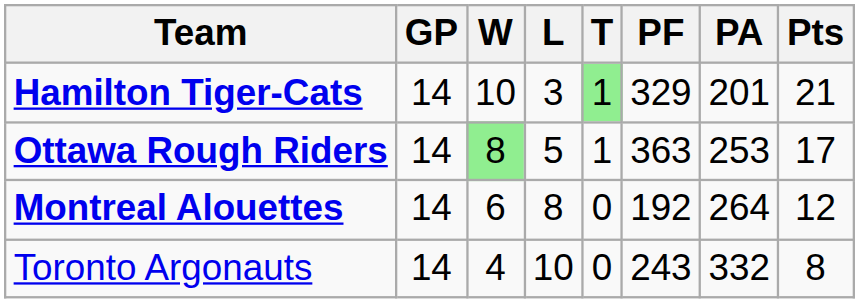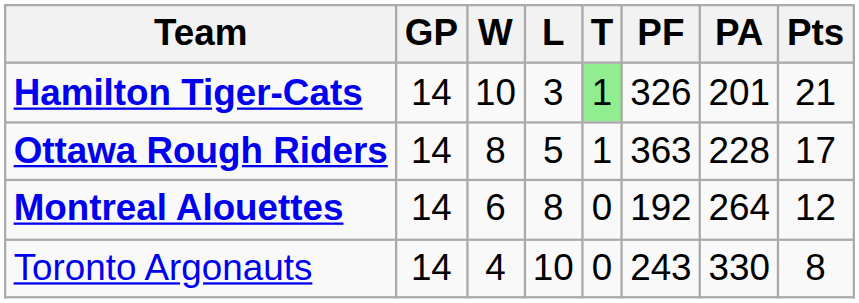Hamilton Tiger-Cats | PF: 329 -> 326
Ottawa Rough Riders | W: lightgreen background -> no background
Ottawa Rough Riders | PA: 253 -> 228
Toronto Argonauts | PA: 332 -> 330
